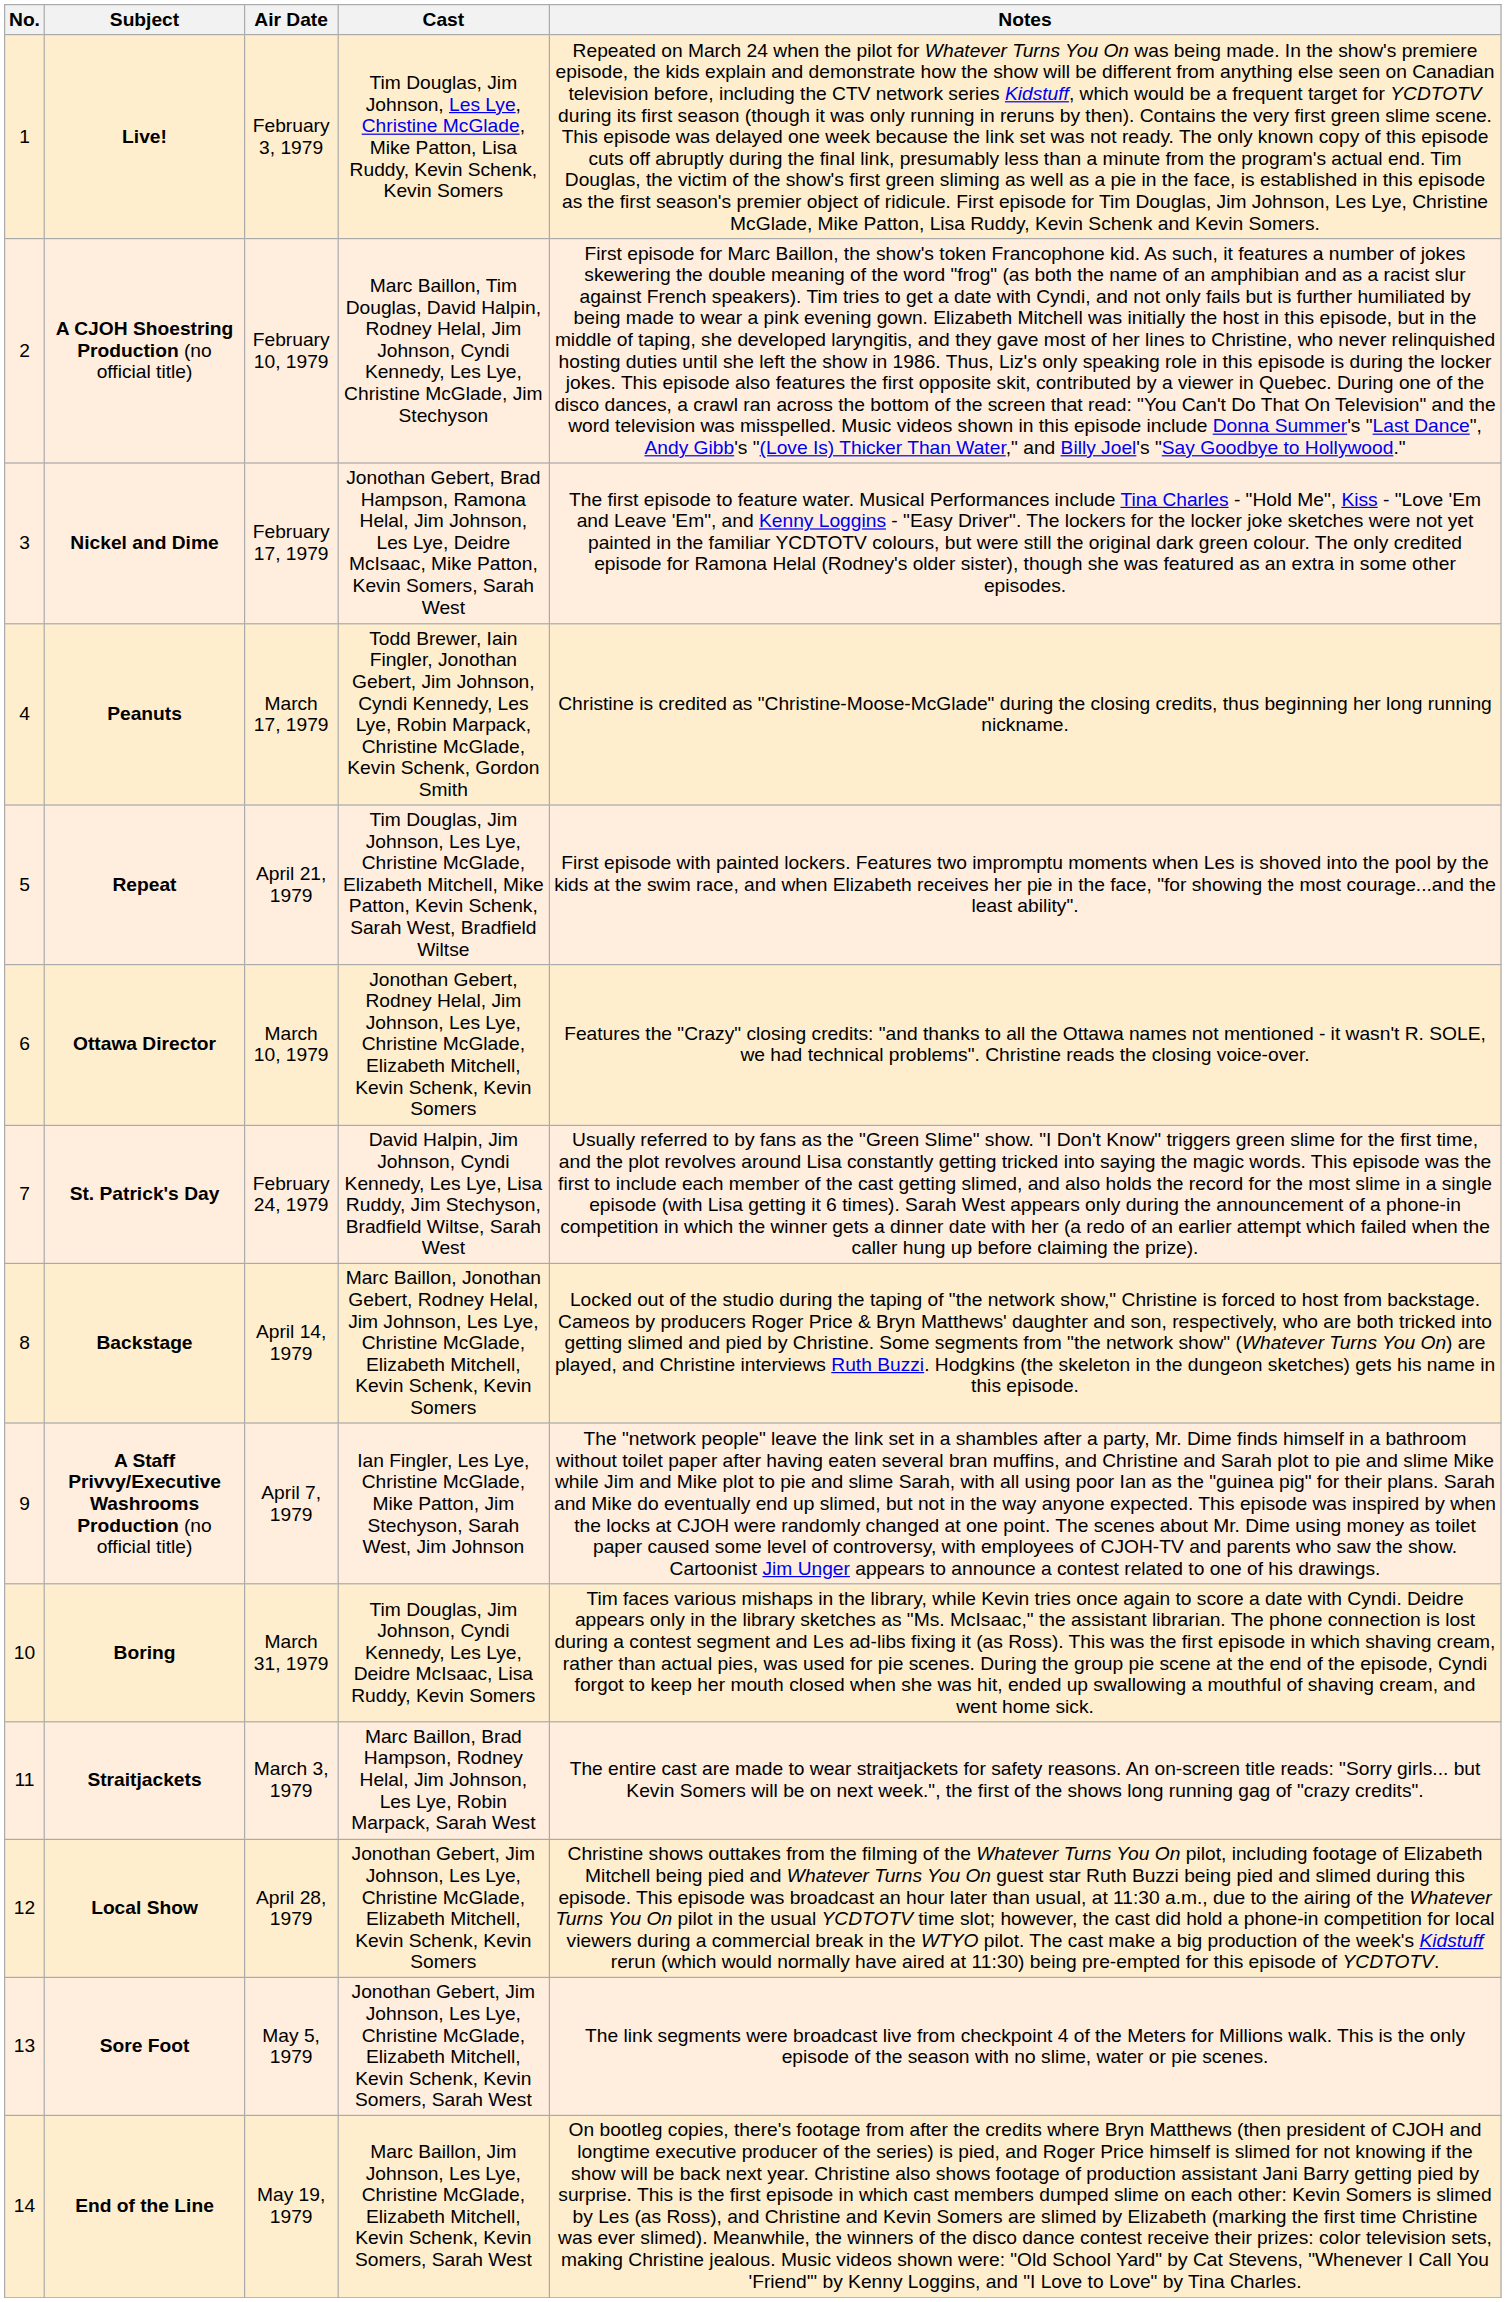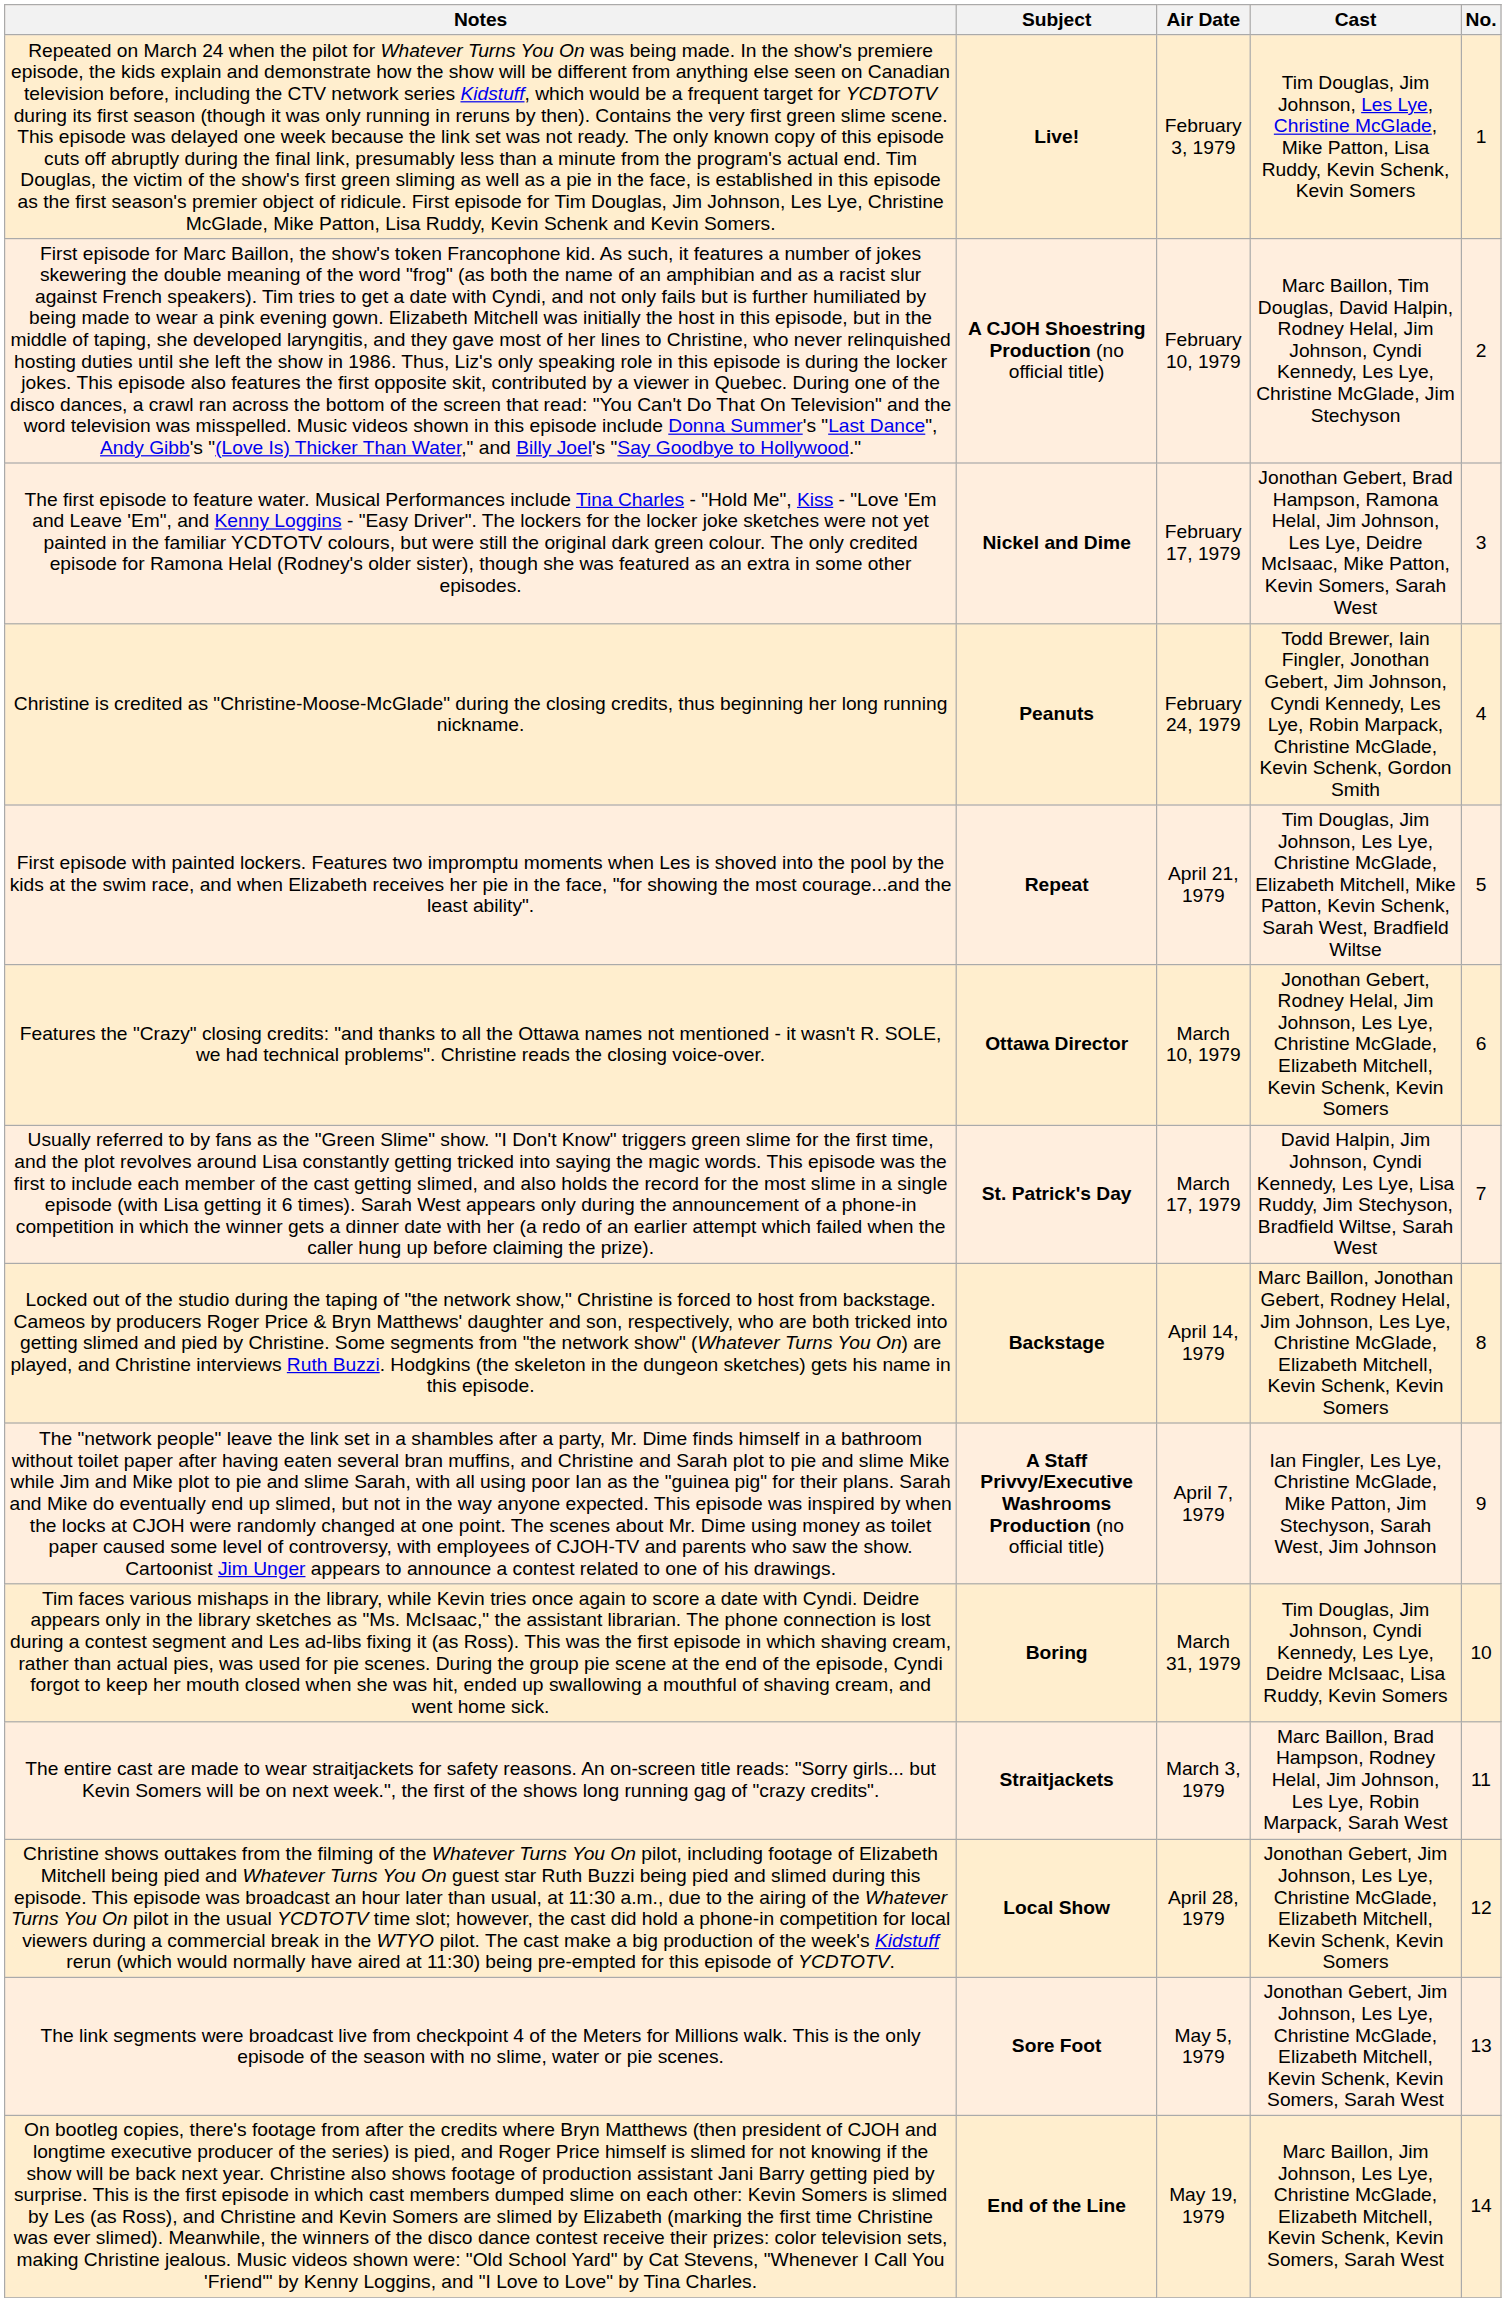columns swapped: No. <-> Notes
Peanuts | Air Date: March 17, 1979 -> February 24, 1979
St. Patrick's Day | Air Date: February 24, 1979 -> March 17, 1979
